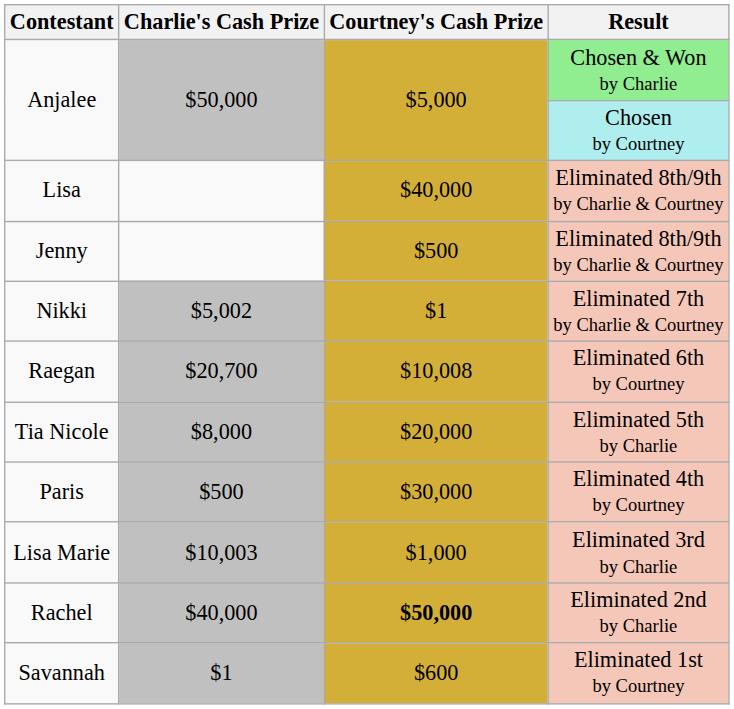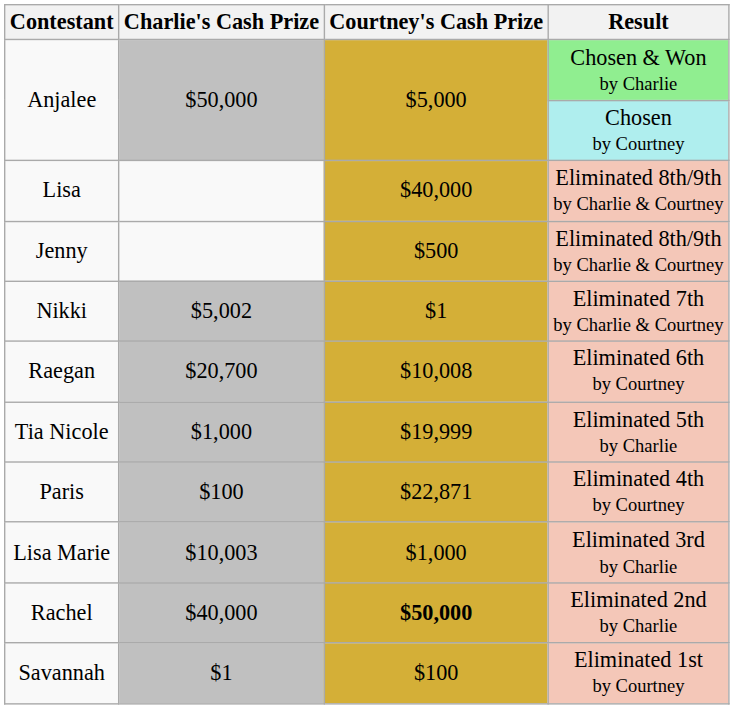Tia Nicole | Charlie's Cash Prize: $8,000 -> $1,000
Tia Nicole | Courtney's Cash Prize: $20,000 -> $19,999
Paris | Charlie's Cash Prize: $500 -> $100
Paris | Courtney's Cash Prize: $30,000 -> $22,871
Savannah | Courtney's Cash Prize: $600 -> $100
